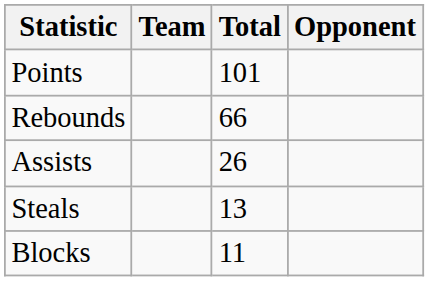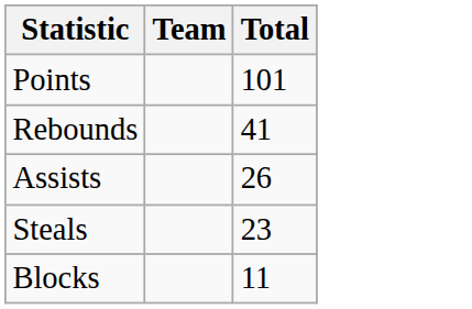- column: Opponent
Rebounds | Total: 66 -> 41
Steals | Total: 13 -> 23
